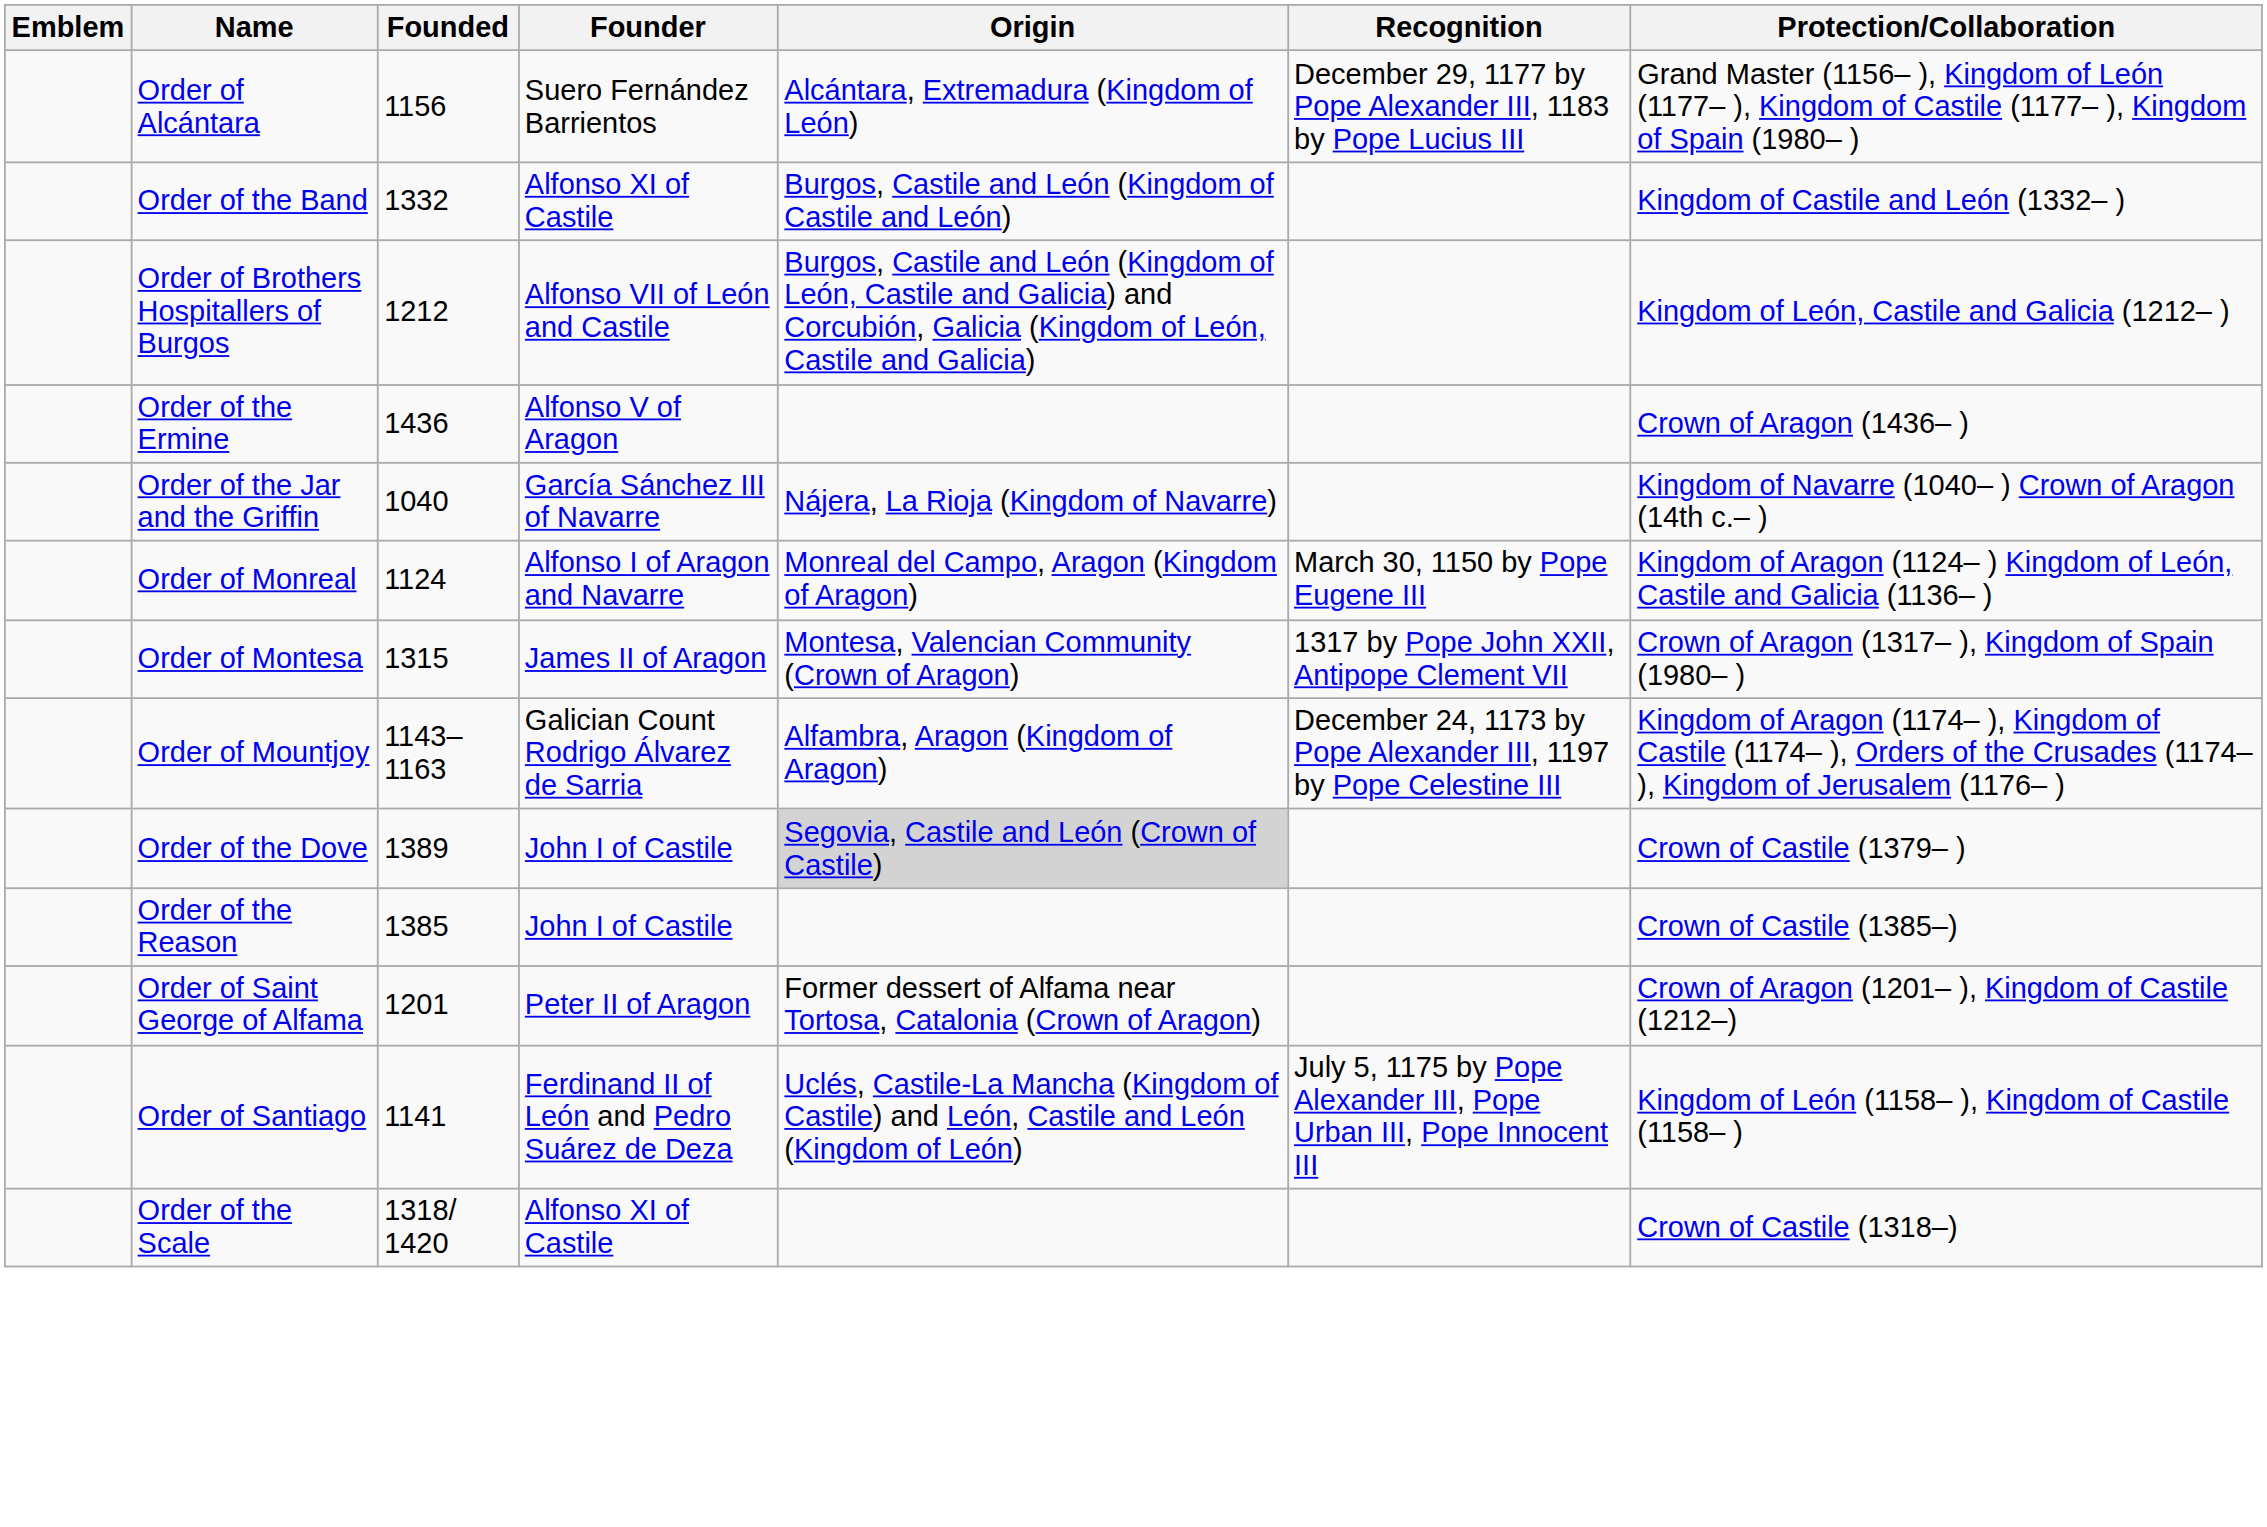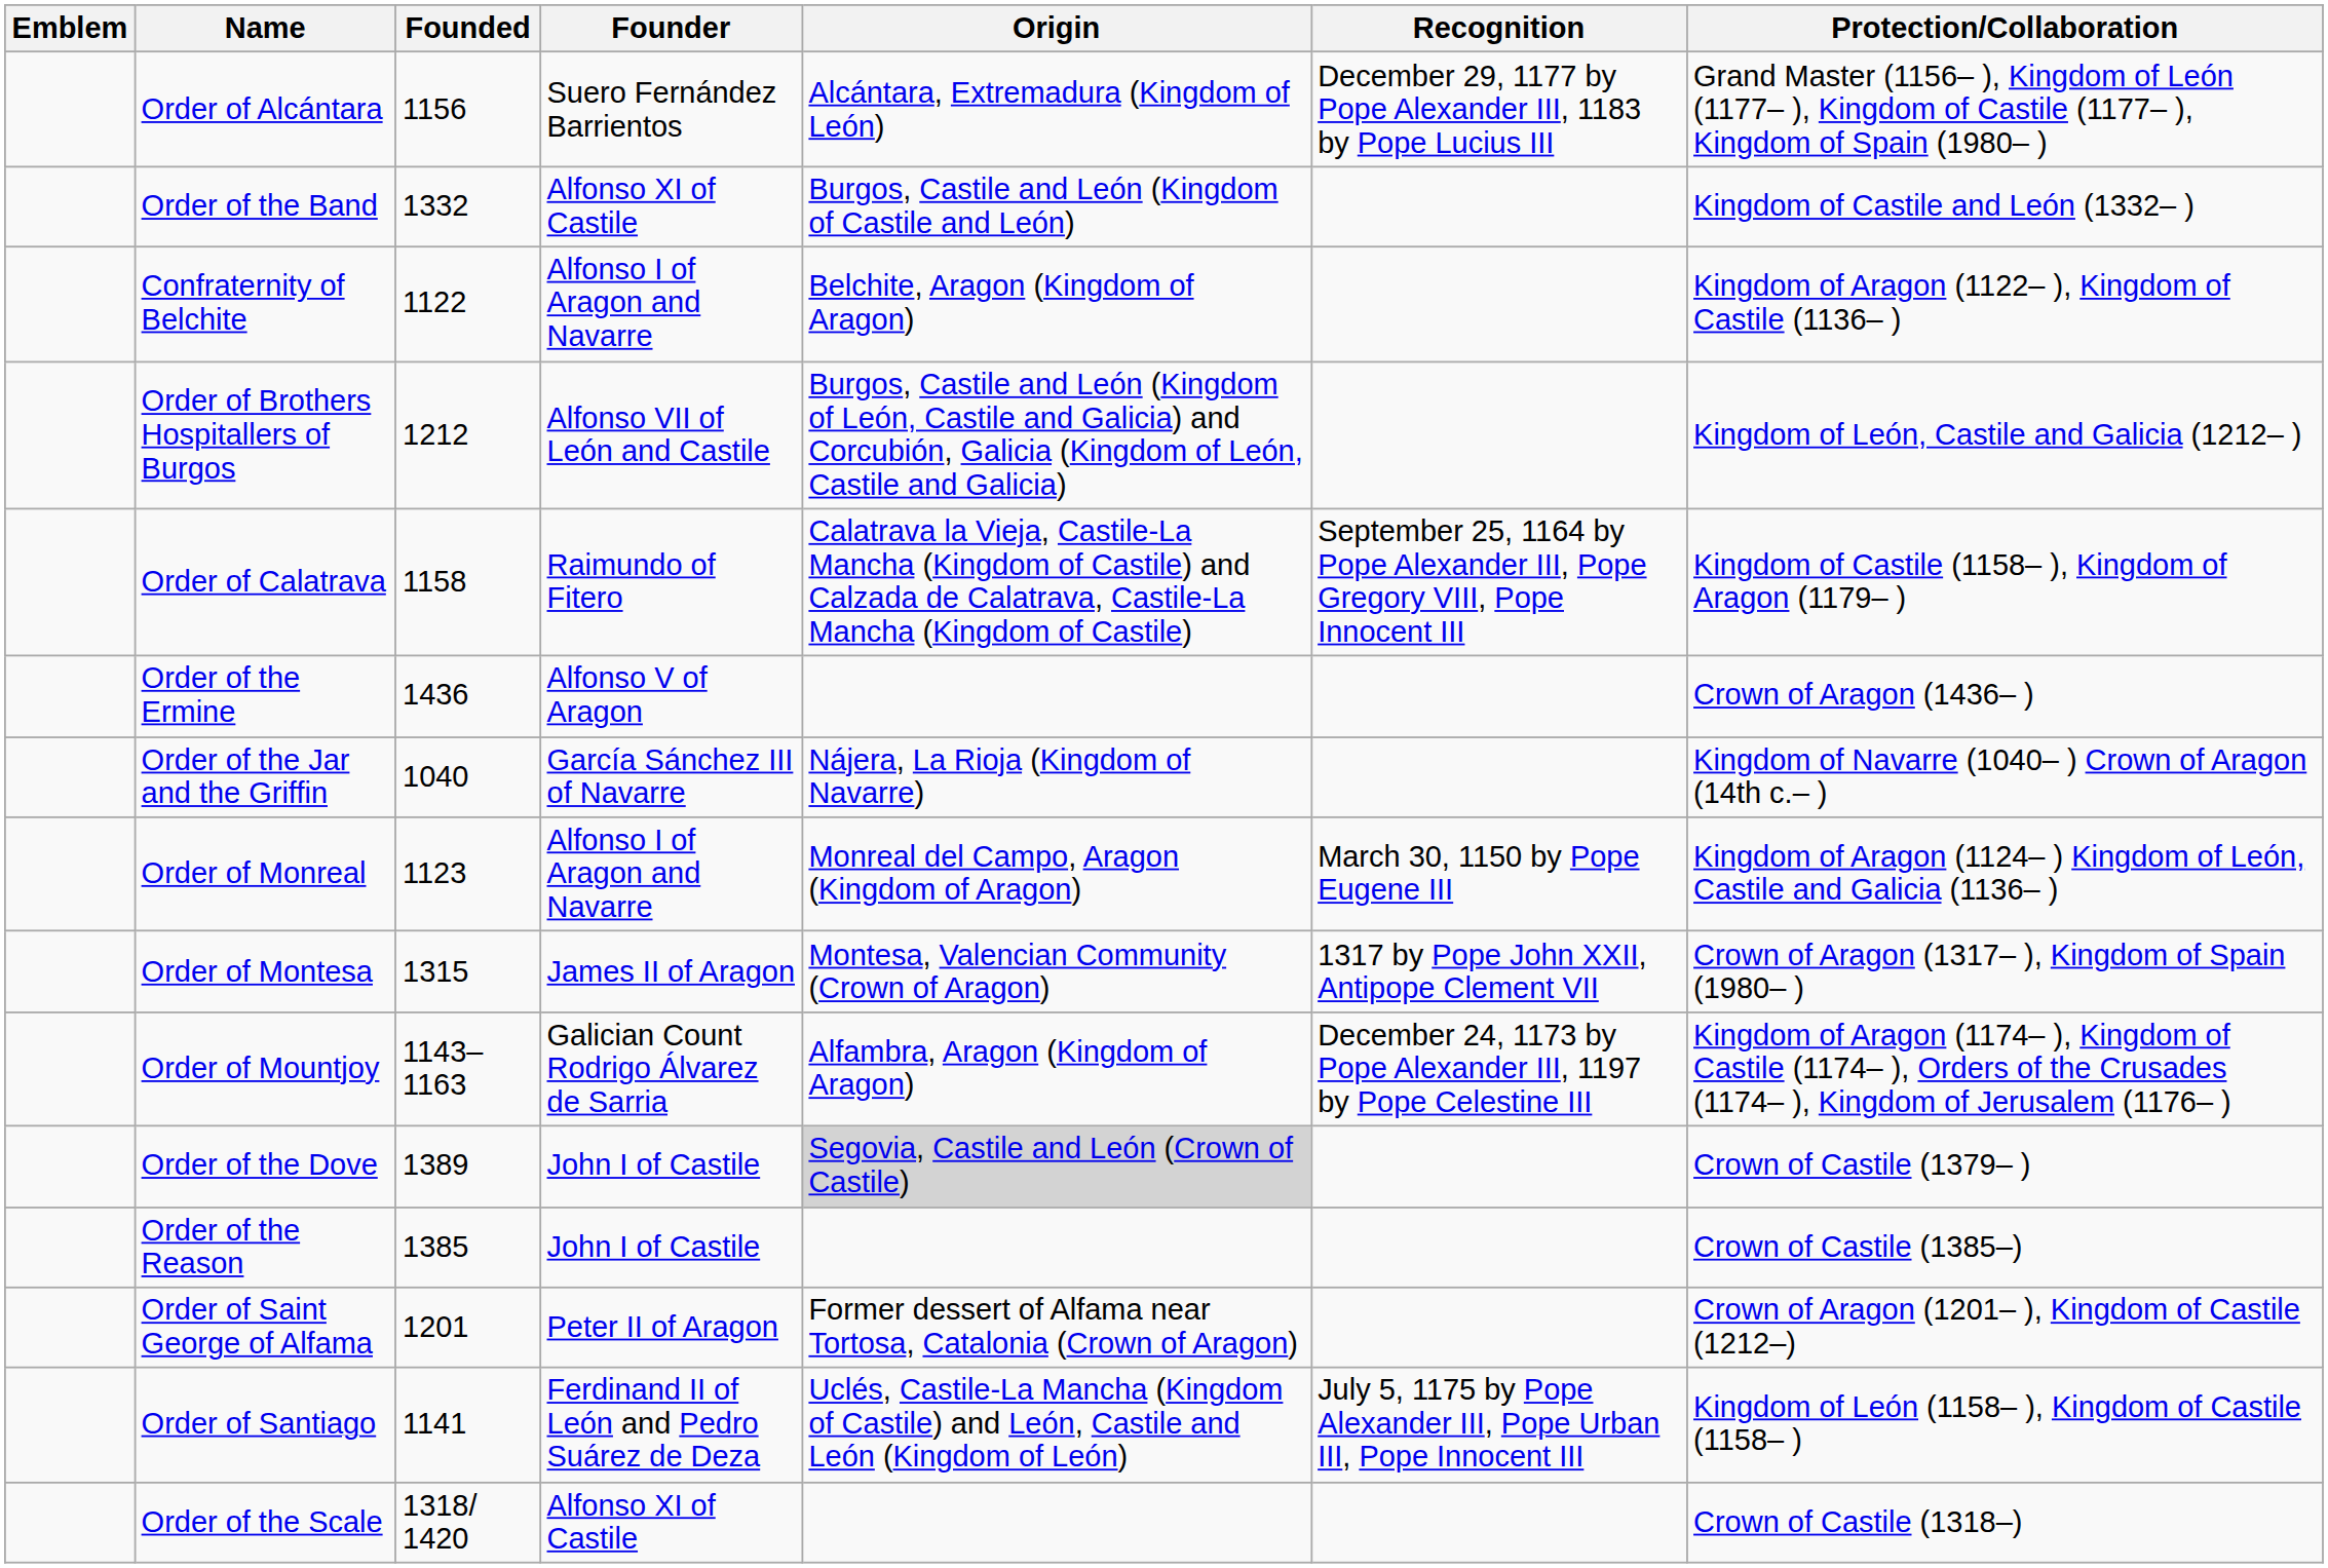+ row: Confraternity of Belchite | 1122 | Alfonso I of Aragon and Navarre | Belchite, Aragon (Kingdom of Aragon) | Kingdom of Aragon (1122– ), Kingdom of Castile (1136– )
+ row: Order of Calatrava | 1158 | Raimundo of Fitero | Calatrava la Vieja, Castile-La Mancha (Kingdom of Castile) and Calzada de Calatrava, Castile-La Mancha (Kingdom of Castile) | September 25, 1164 by Pope Alexander III, Pope Gregory VIII, Pope Innocent III | Kingdom of Castile (1158– ), Kingdom of Aragon (1179– )
Order of Monreal | Founded: 1124 -> 1123
